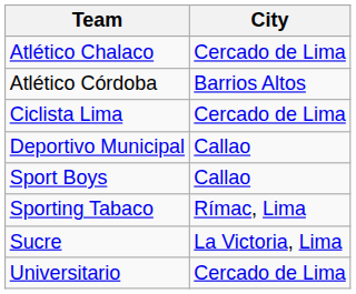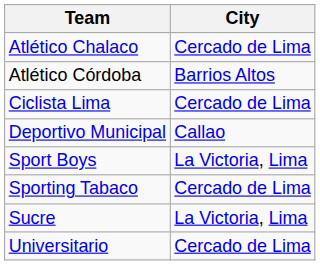Sport Boys | City: Callao -> La Victoria, Lima
Sporting Tabaco | City: Rímac, Lima -> Cercado de Lima
